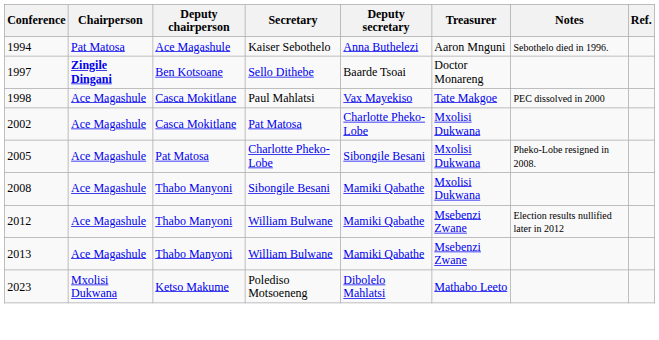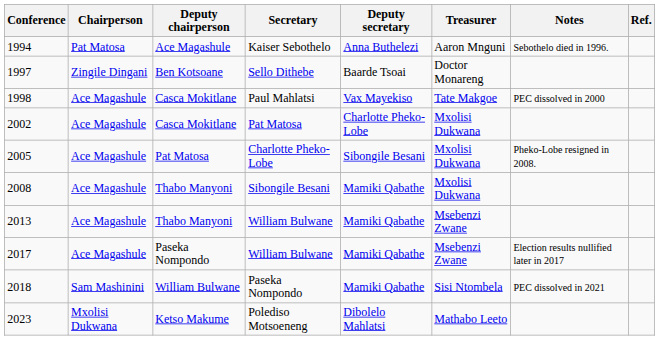1997 | Chairperson: bold -> normal
- row: 2012 | Ace Magashule | Thabo Manyoni | William Bulwane | Mamiki Qabathe | Msebenzi Zwane | Election results nullified later in 2012
+ row: 2017 | Ace Magashule | Paseka Nompondo | William Bulwane | Mamiki Qabathe | Msebenzi Zwane | Election results nullified later in 2017
+ row: 2018 | Sam Mashinini | William Bulwane | Paseka Nompondo | Mamiki Qabathe | Sisi Ntombela | PEC dissolved in 2021
